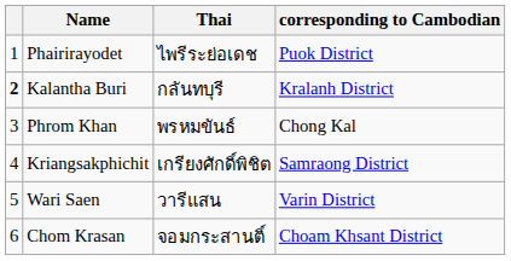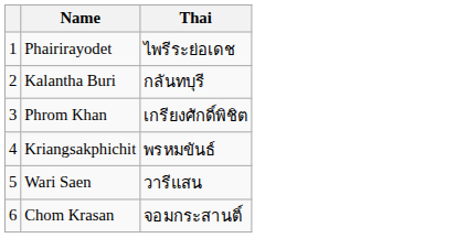- column: corresponding to Cambodian | Puok District | Kralanh District | Chong Kal | Samraong District | Varin District | Choam Khsant District
Kalantha Buri | column 1: bold -> normal
Phrom Khan | Thai: พรหมขันธ์ -> เกรียงศักดิ์พิชิต
Kriangsakphichit | Thai: เกรียงศักดิ์พิชิต -> พรหมขันธ์
